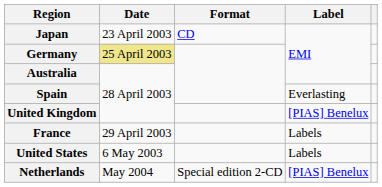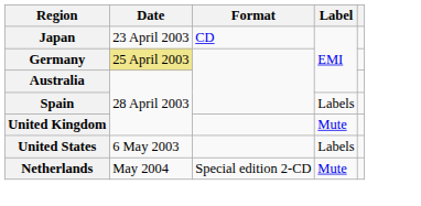Spain | Label: Everlasting -> Labels
United Kingdom | Label: [PIAS] Benelux -> Mute
- row: France | 29 April 2003 | Labels
Netherlands | Label: [PIAS] Benelux -> Mute
